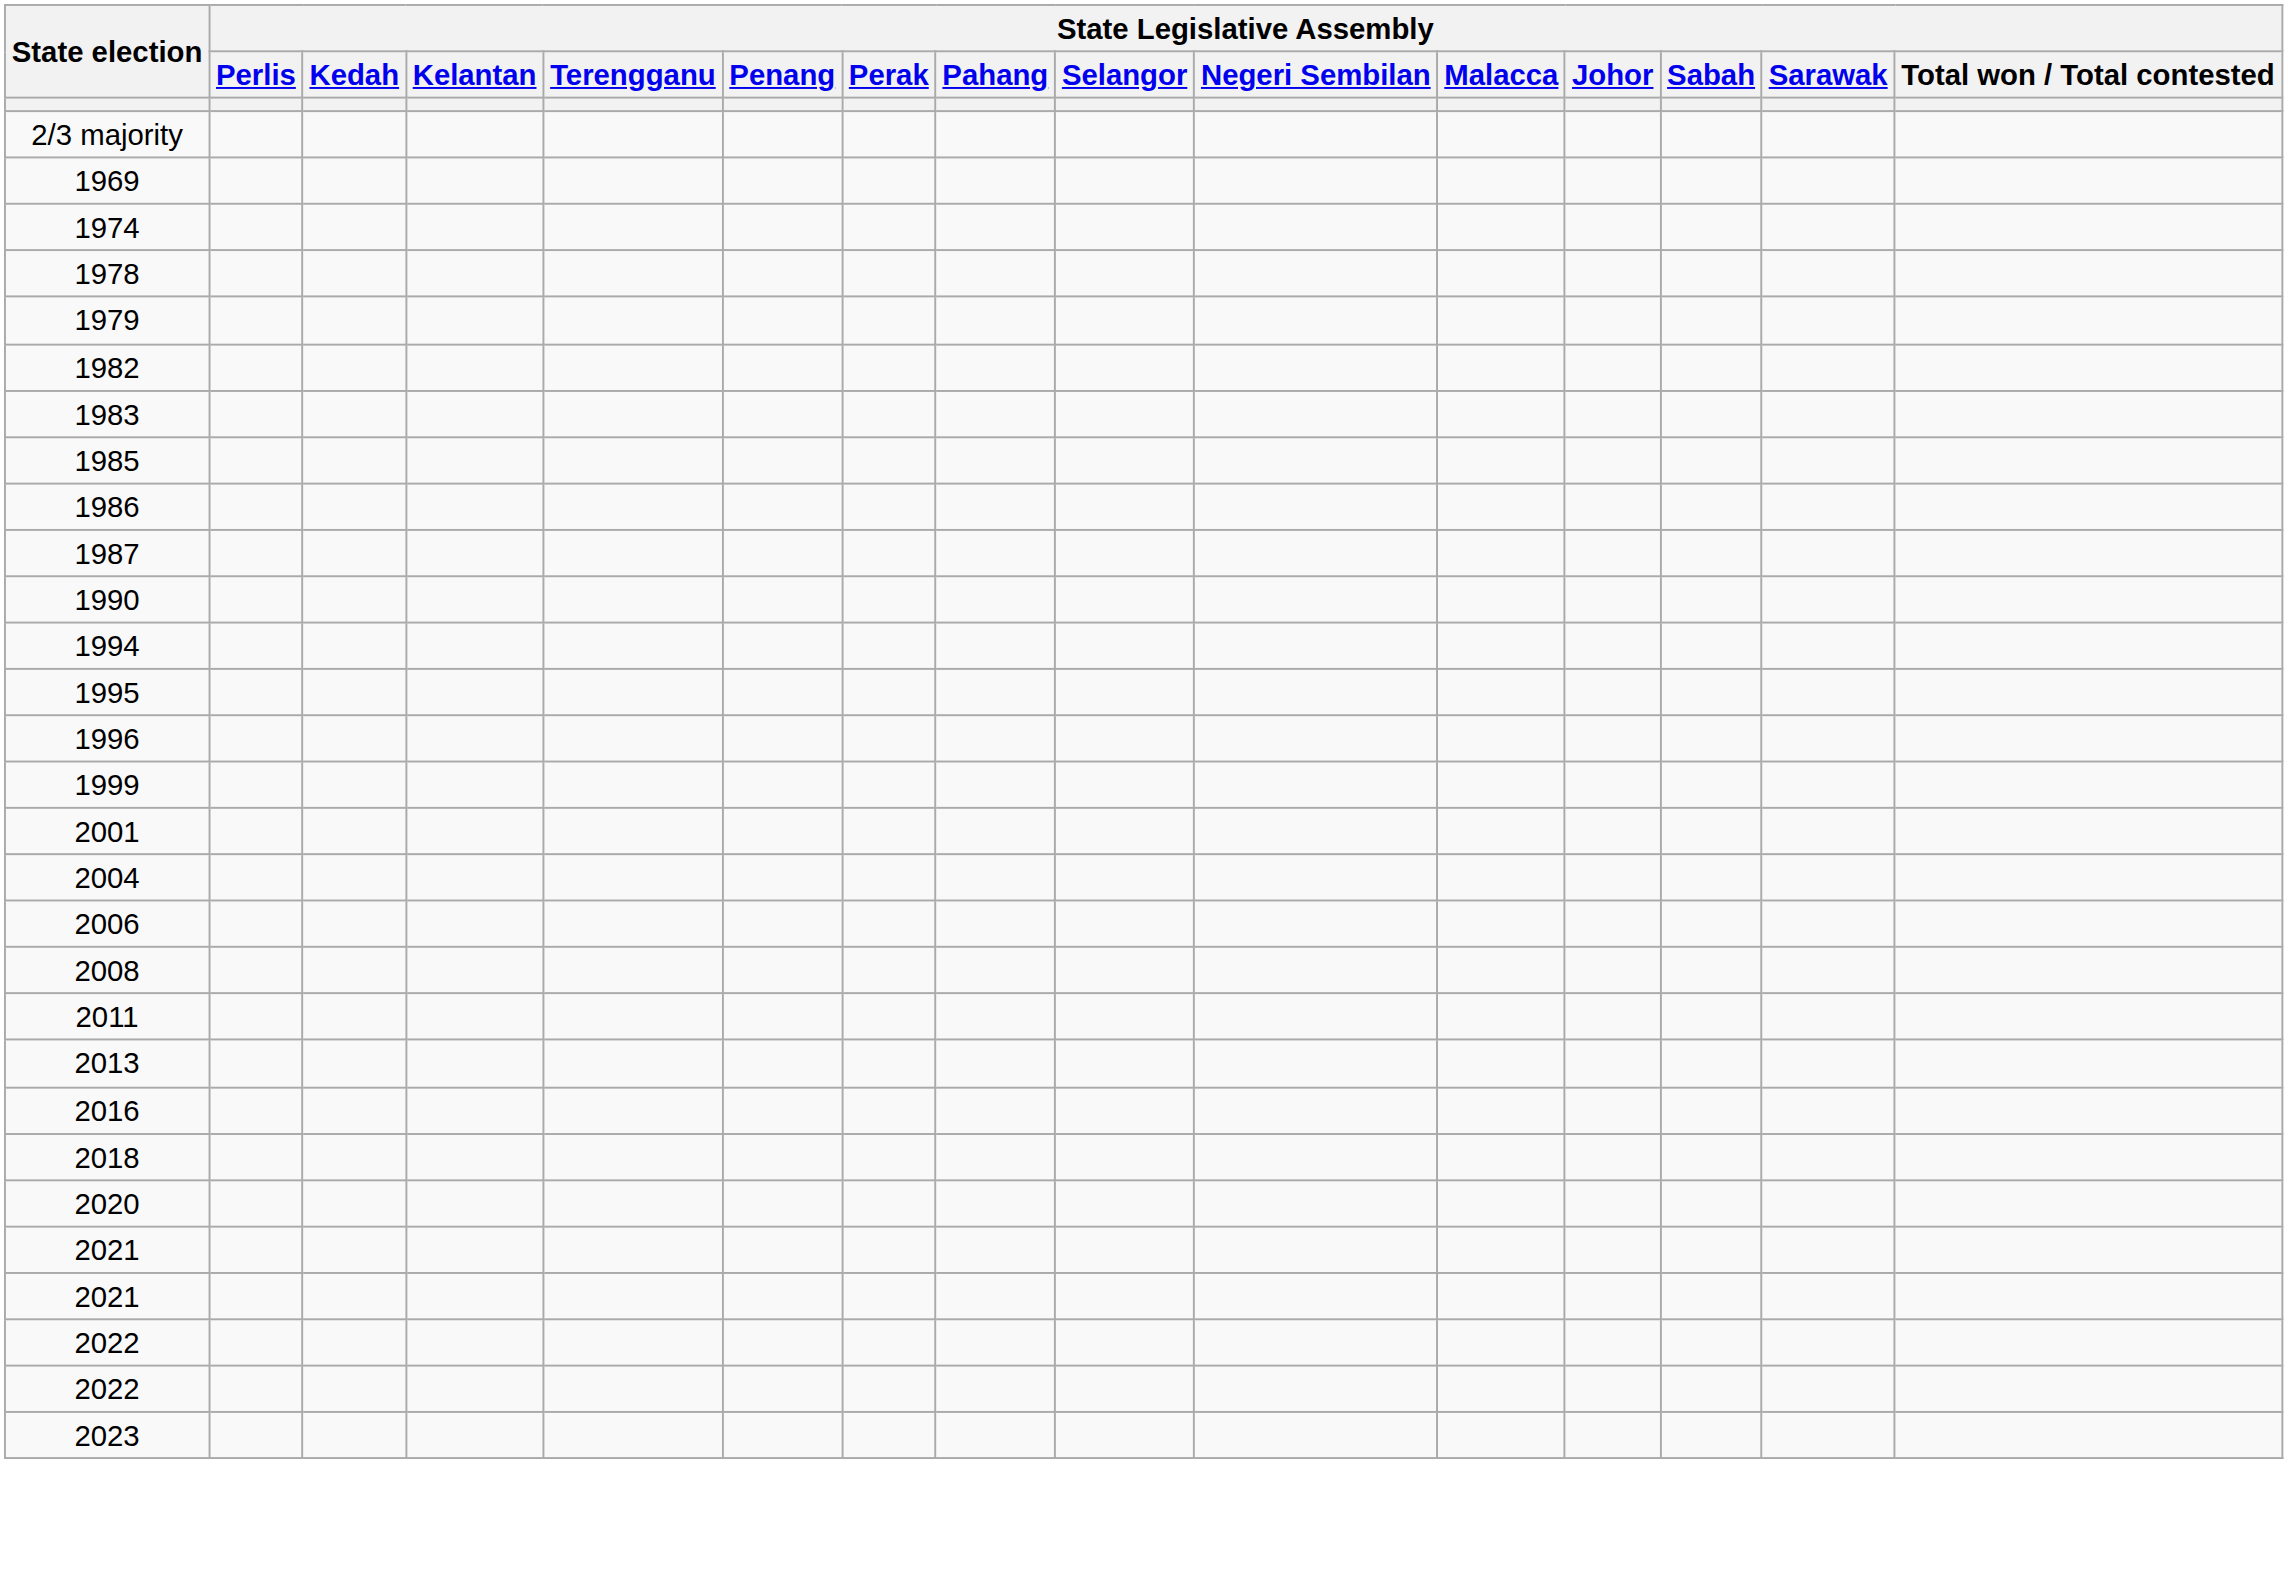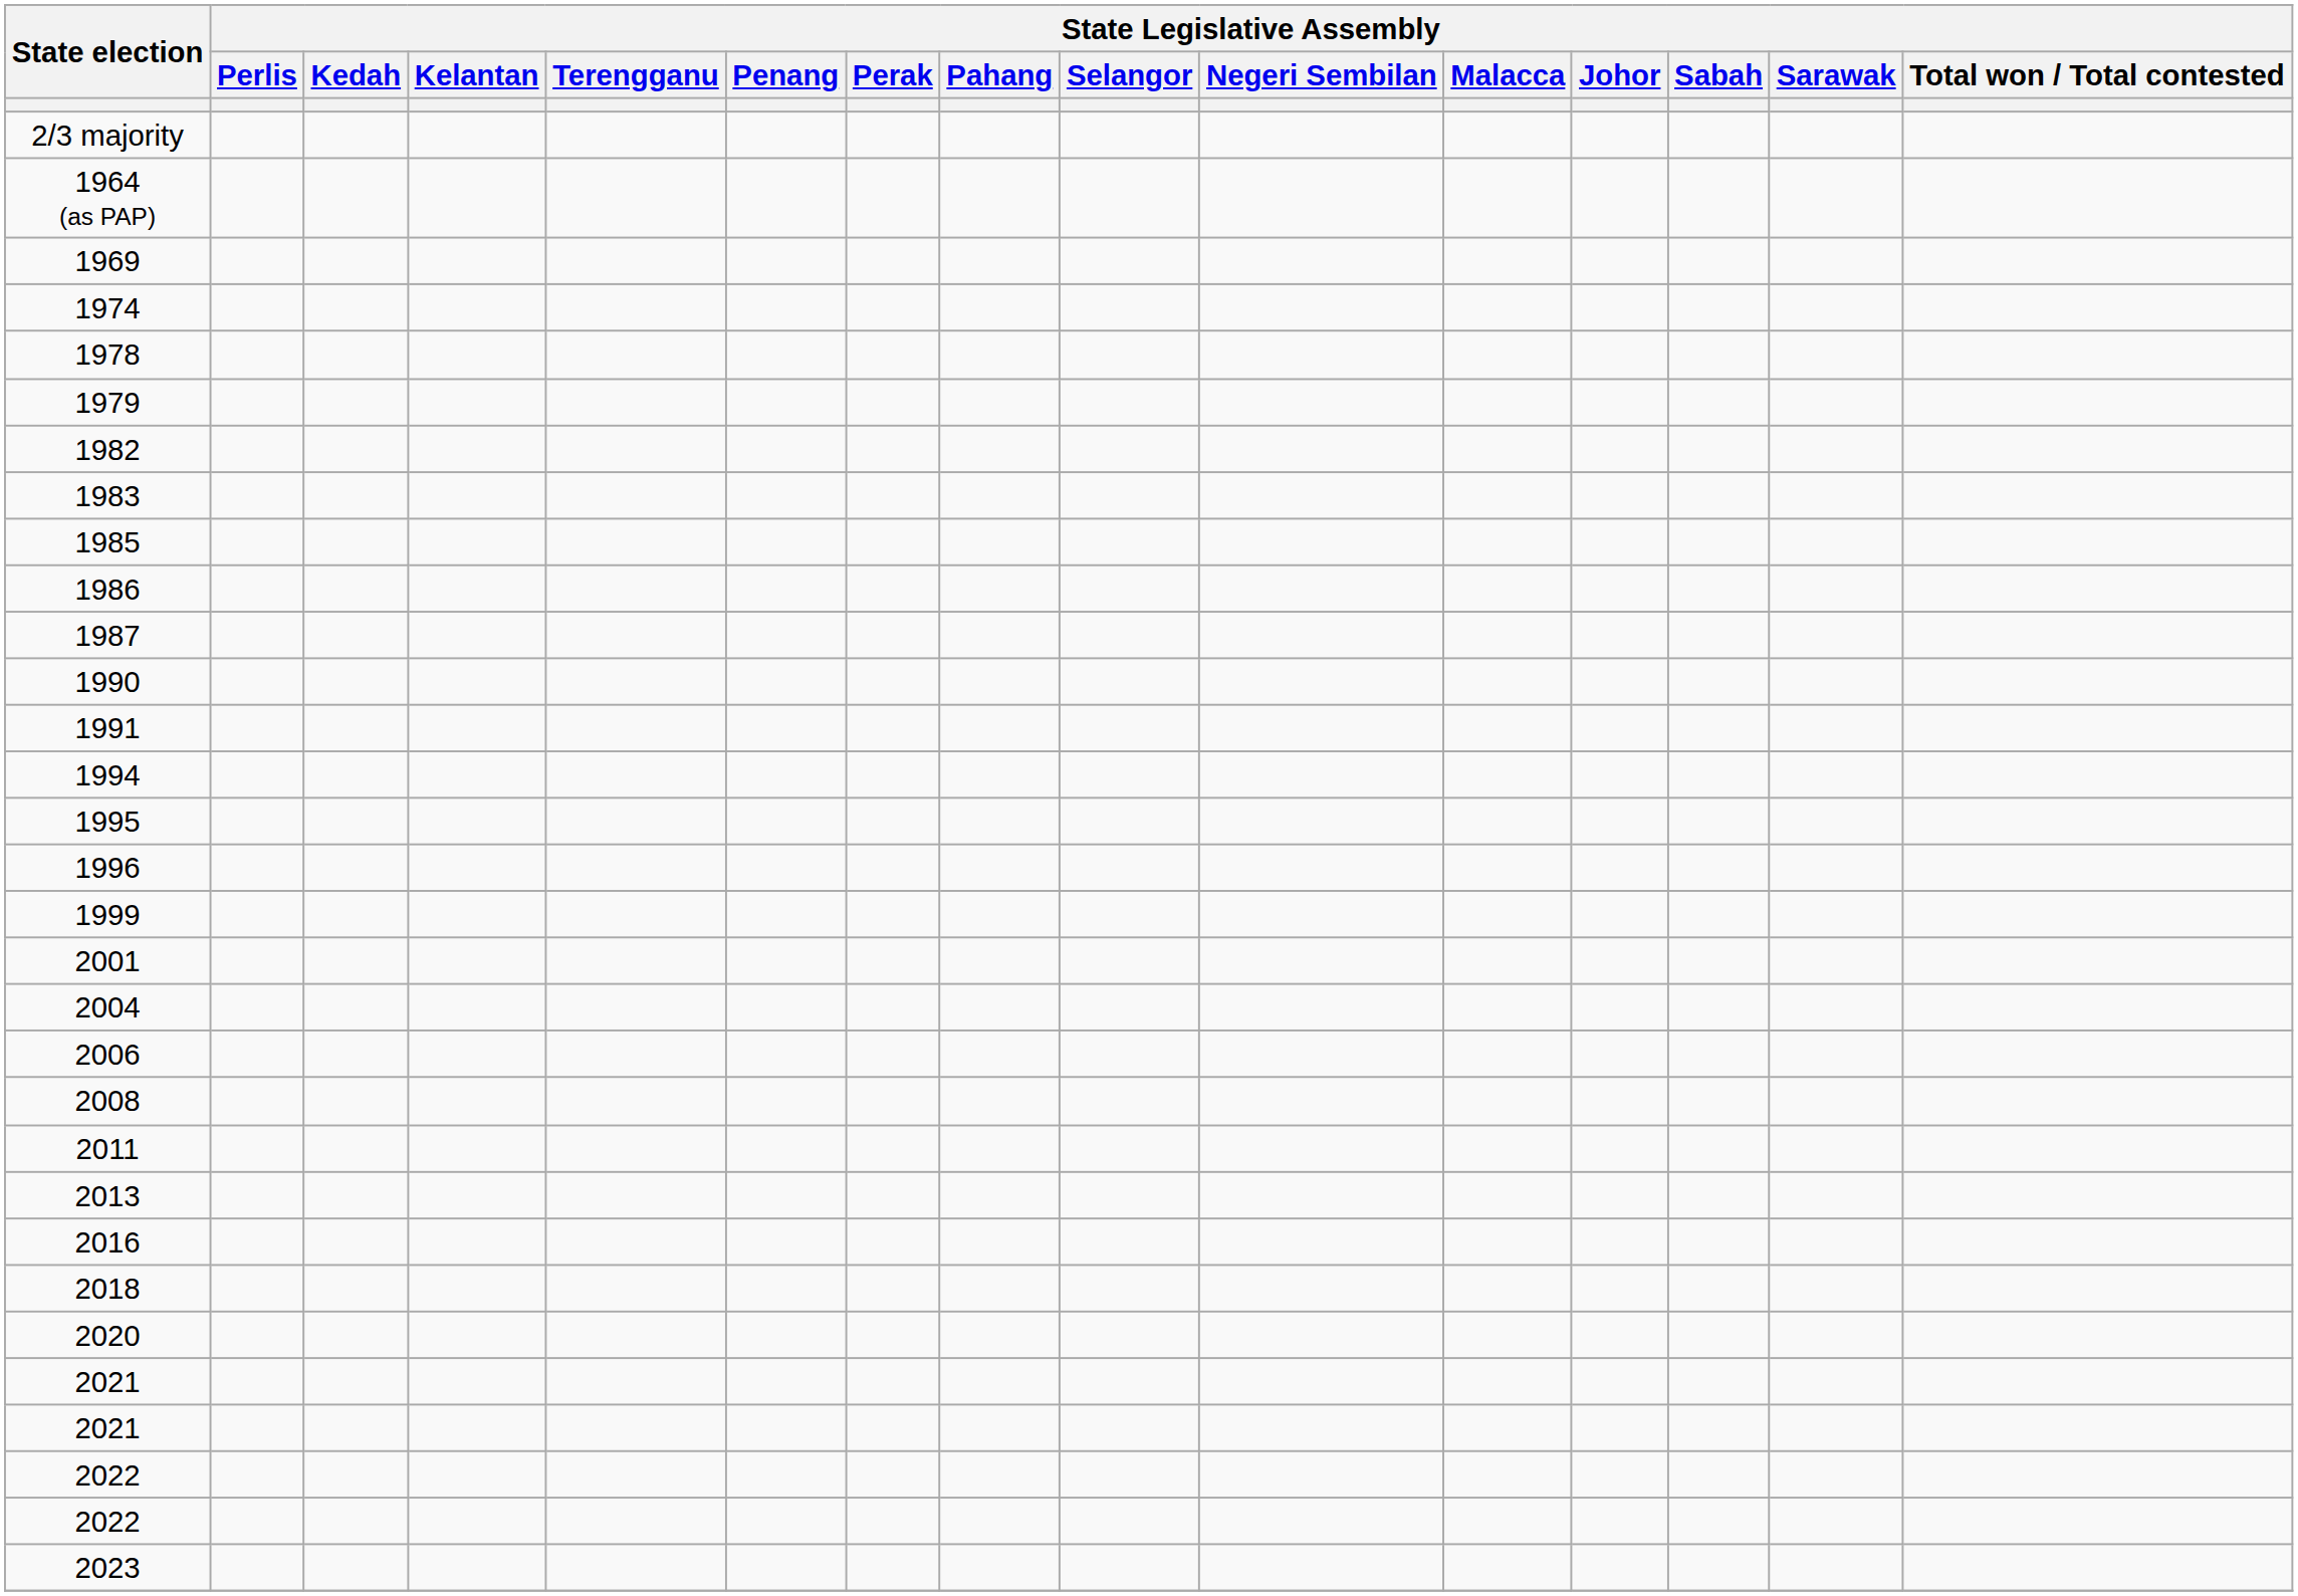+ row: 1964 (as PAP)
+ row: 1991
